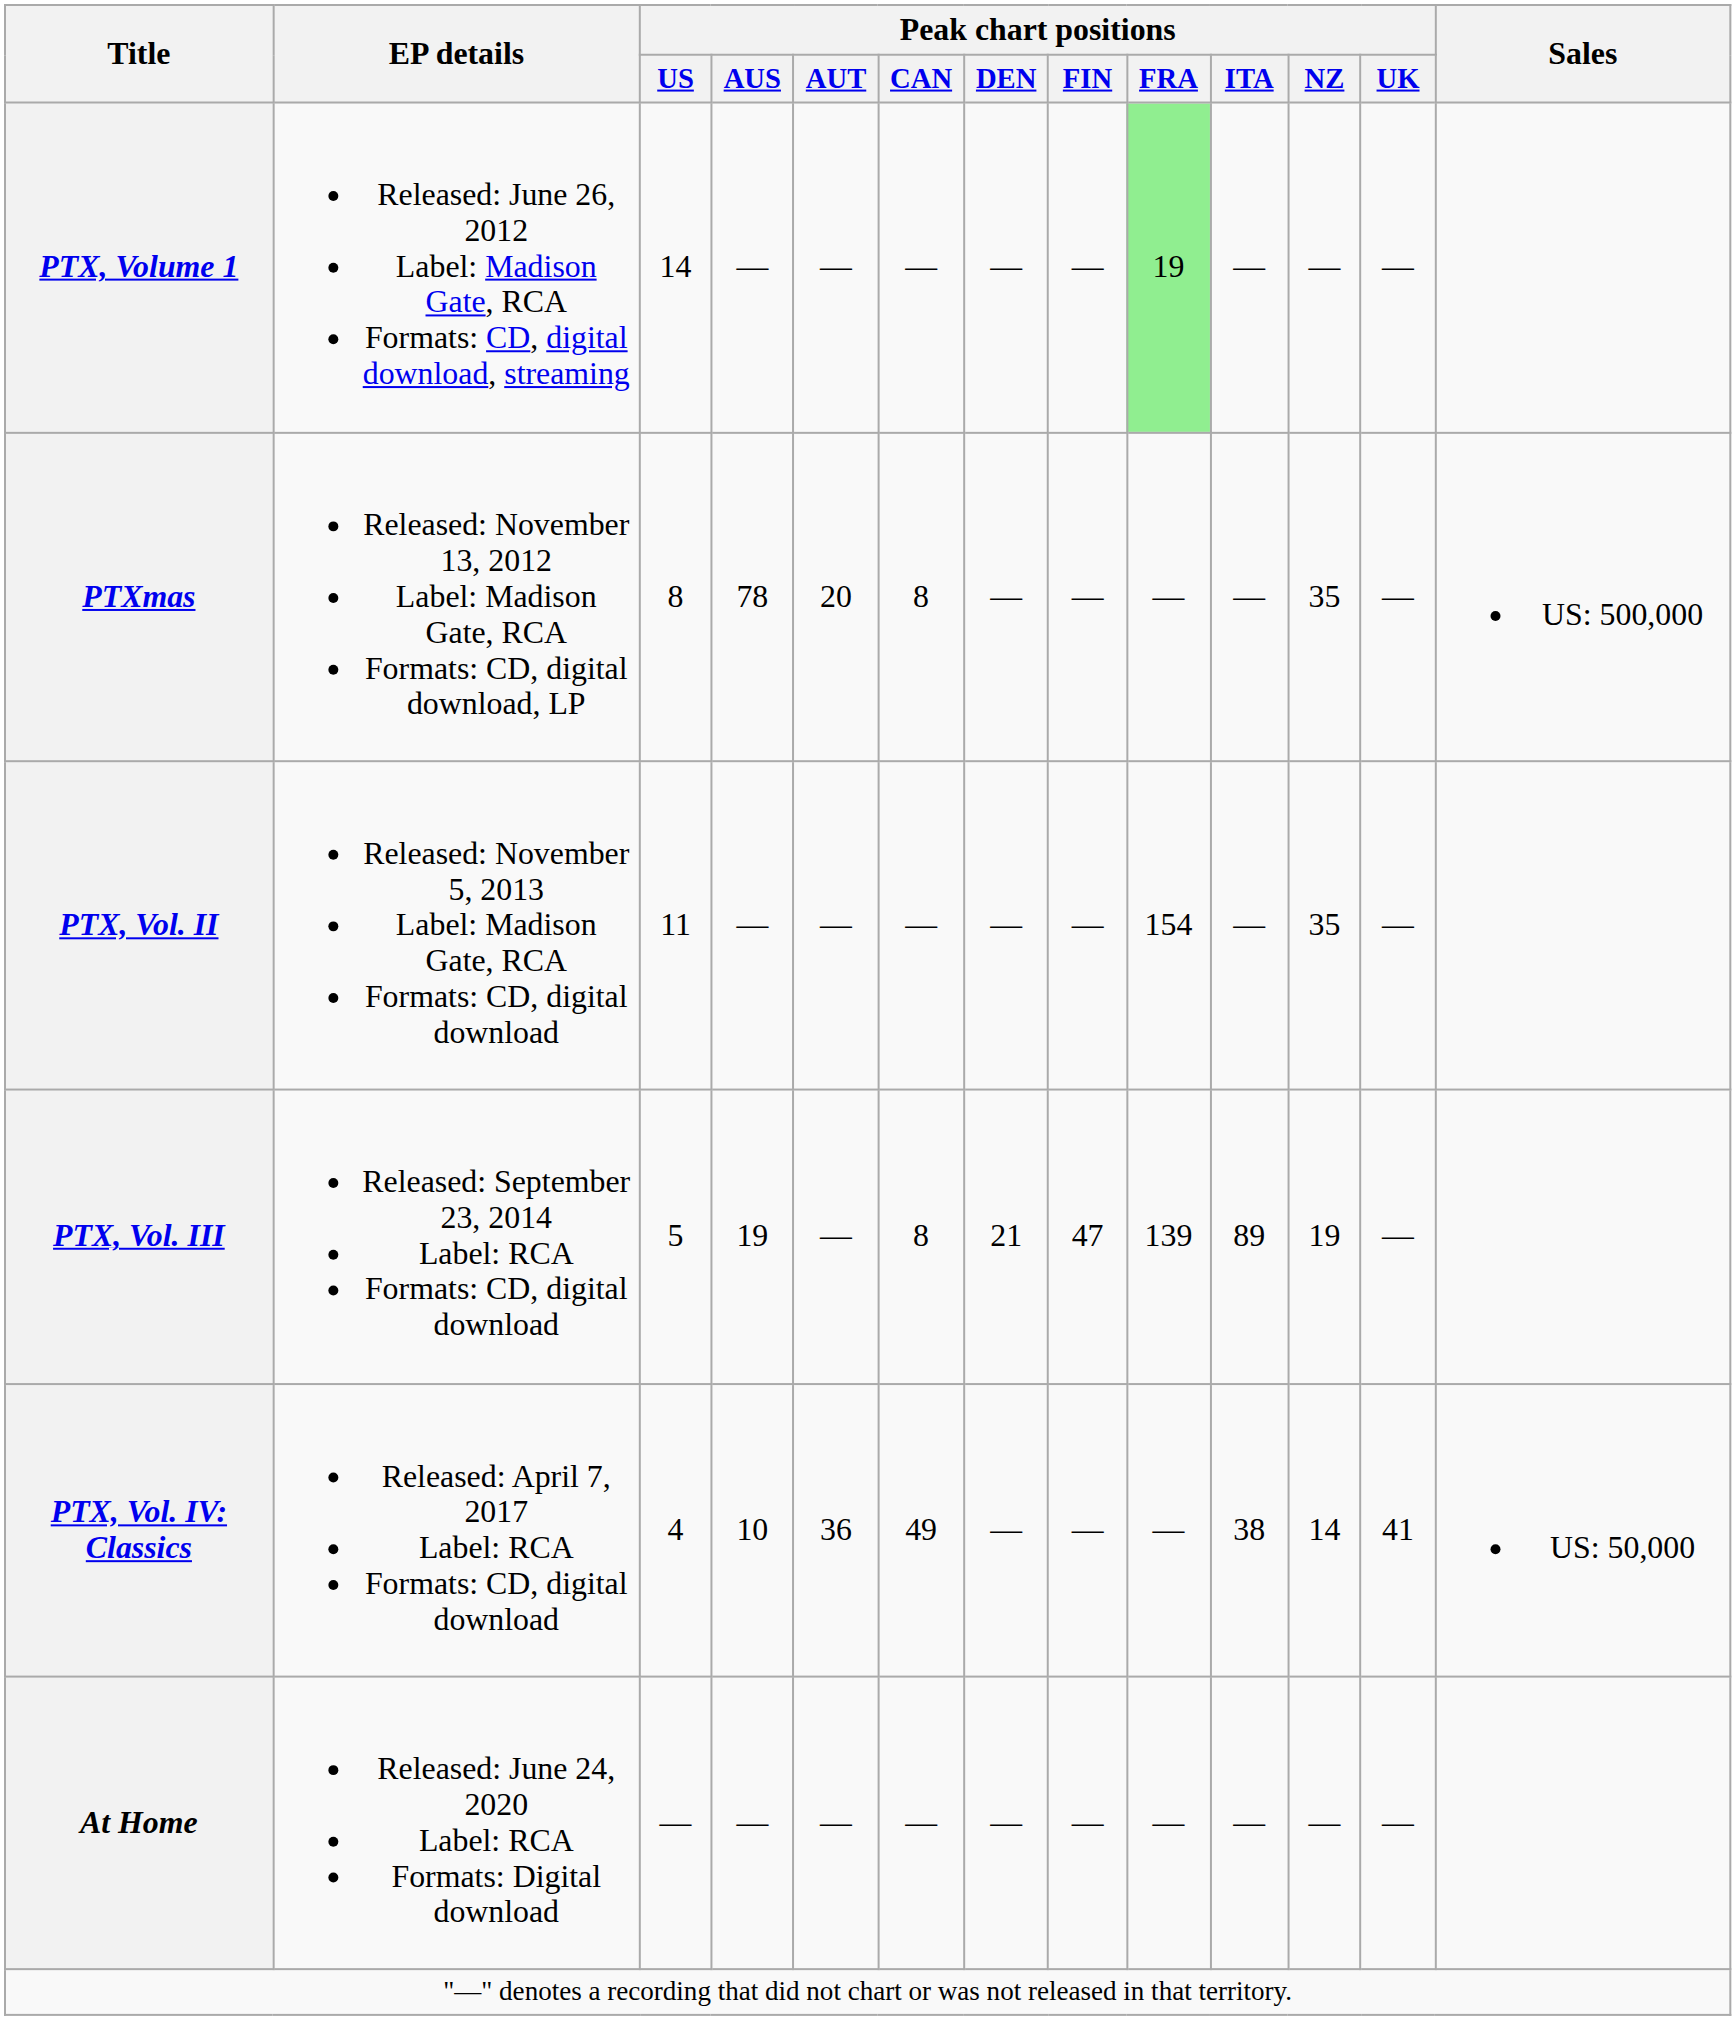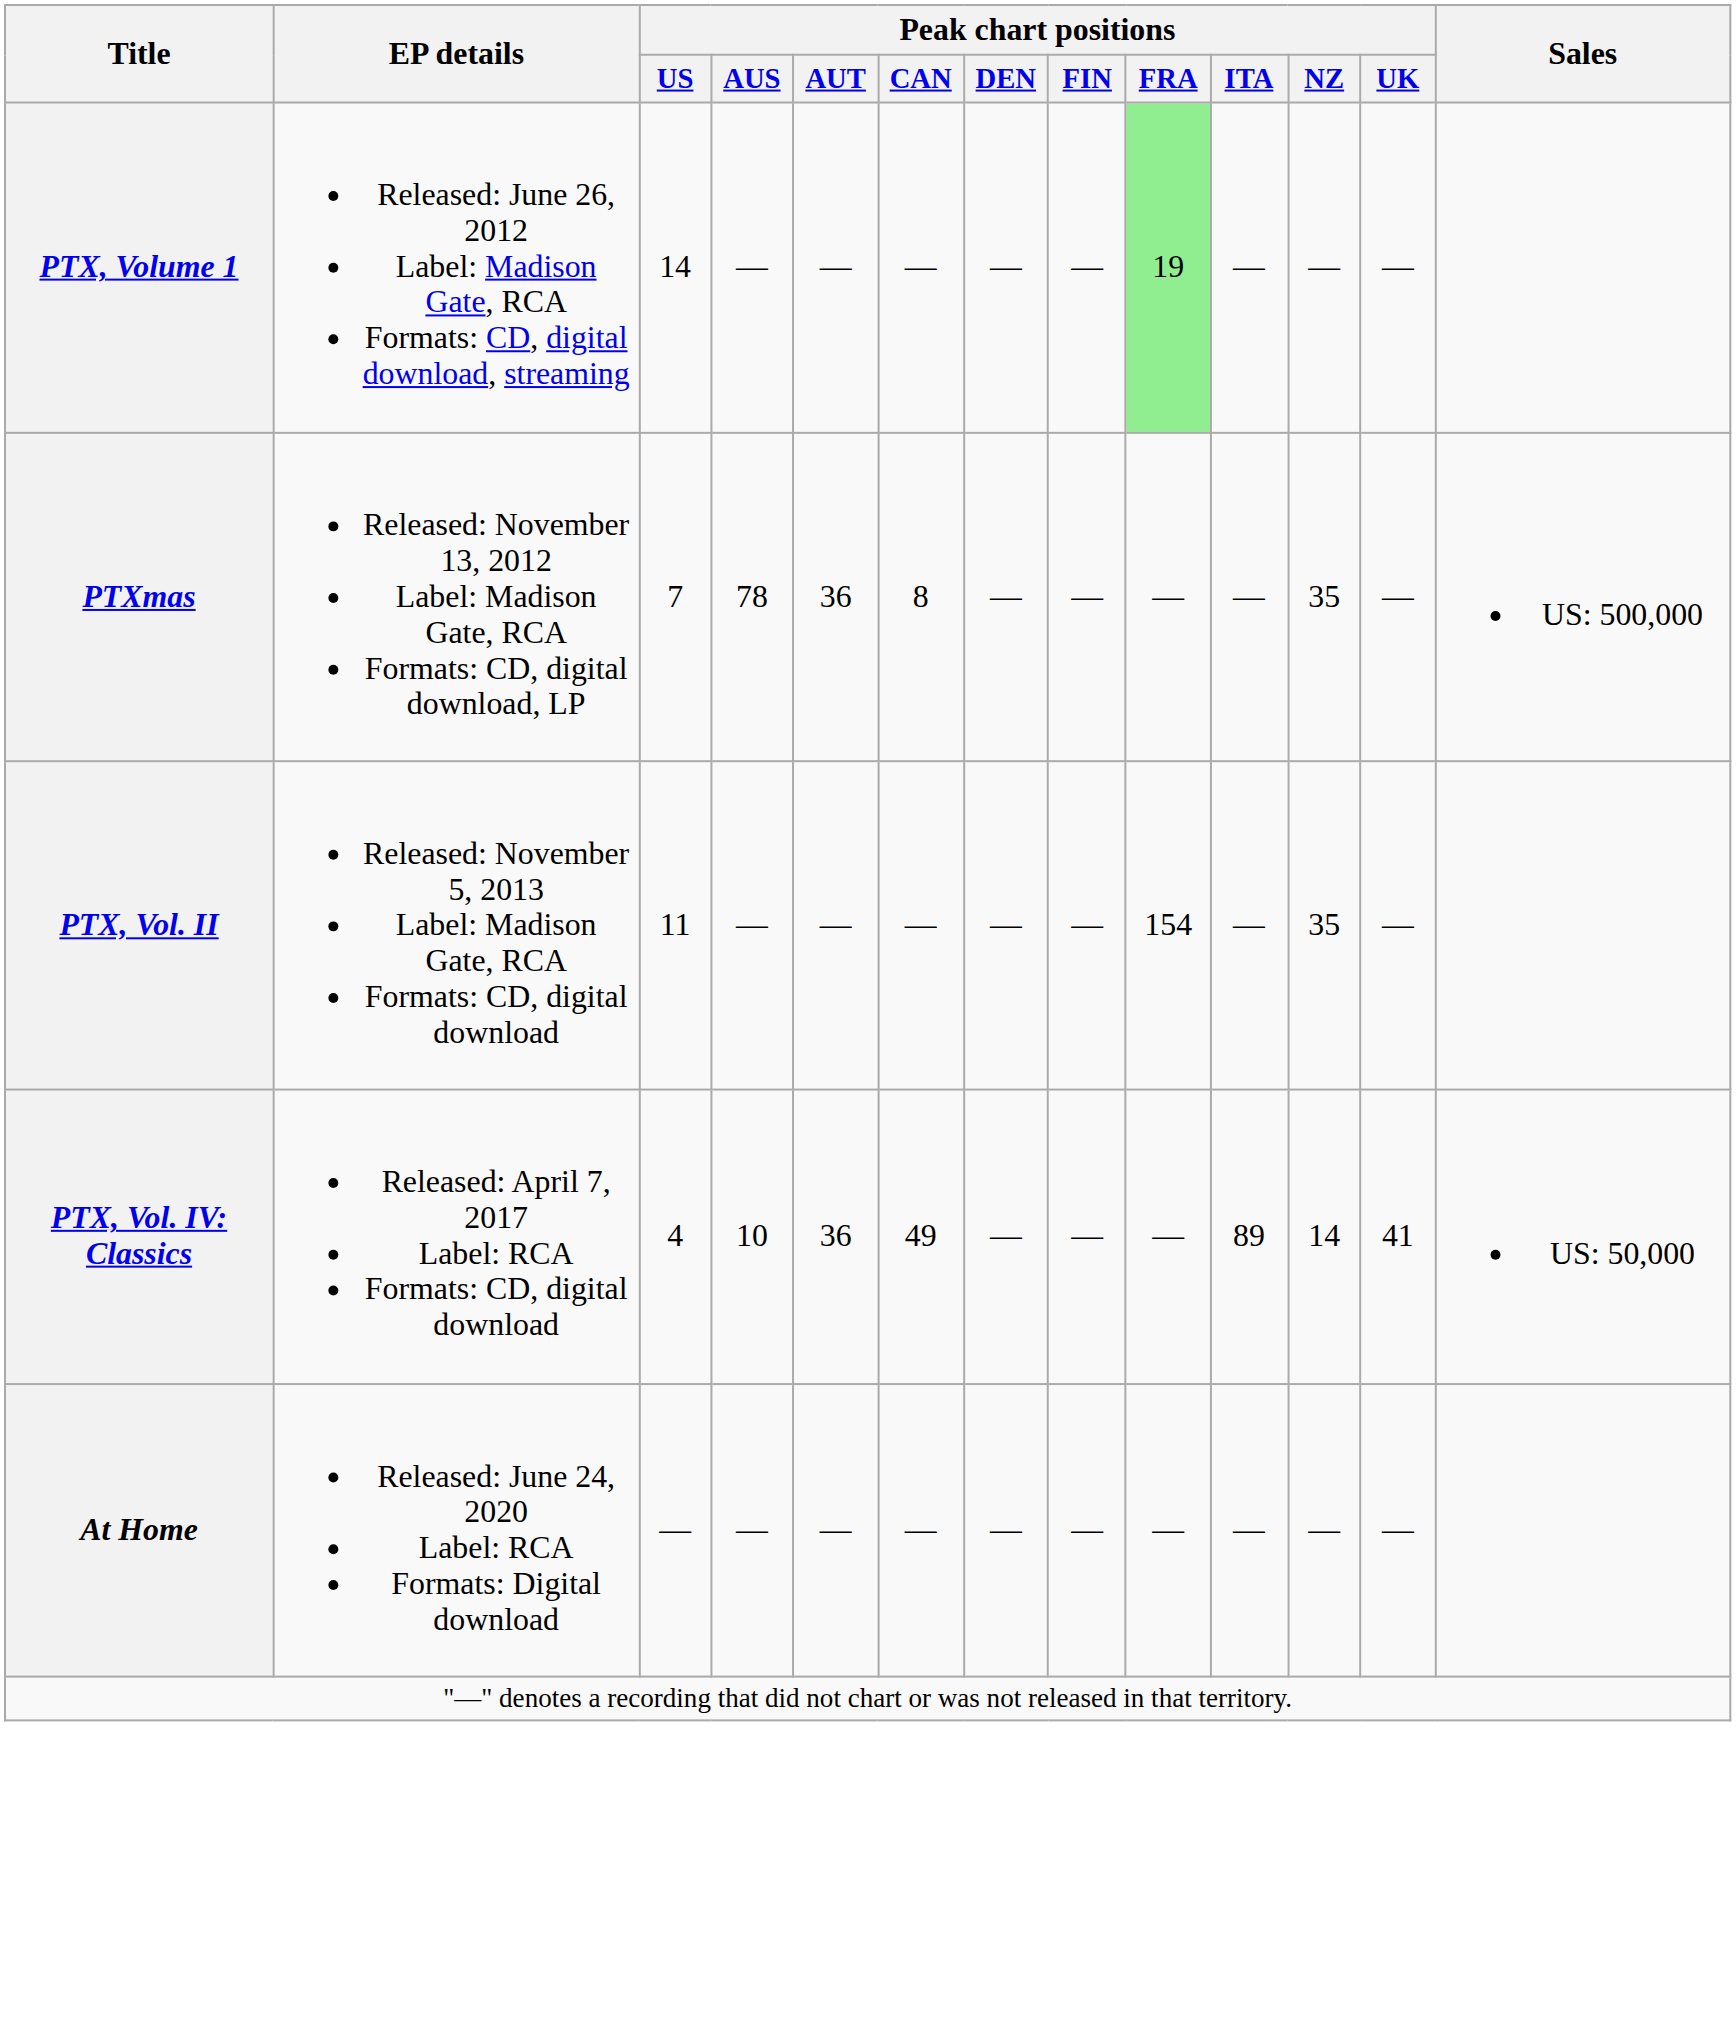PTXmas | Peak chart positions / US: 8 -> 7
PTXmas | Peak chart positions / AUT: 20 -> 36
- row: PTX, Vol. III | Released: September 23, 2014 Label: RCA Formats: CD, digital download | 5 | 19 | — | 8 | 21 | 47 | 139 | 89 | 19 | —
PTX, Vol. IV: Classics | Peak chart positions / ITA: 38 -> 89
